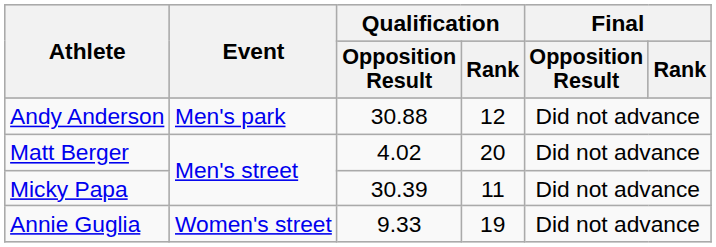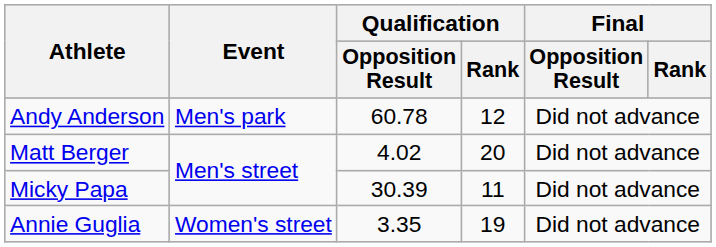Andy Anderson | Qualification / Opposition Result: 30.88 -> 60.78
Annie Guglia | Qualification / Opposition Result: 9.33 -> 3.35
